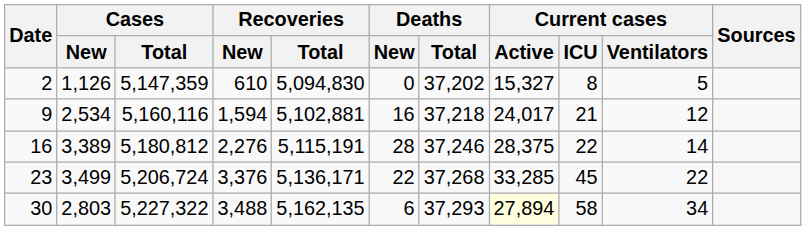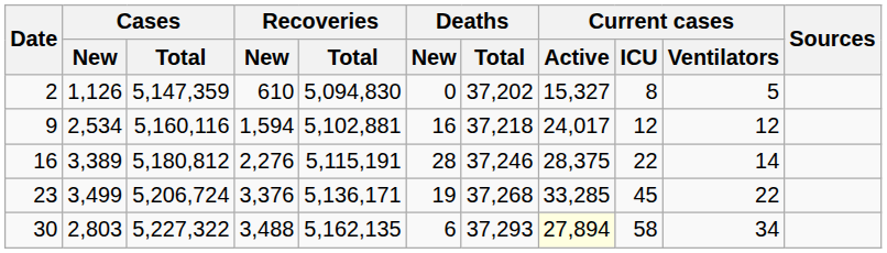9 | Current cases / ICU: 21 -> 12
23 | Deaths / New: 22 -> 19
